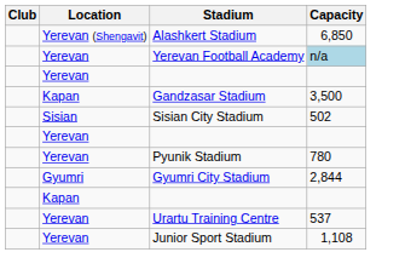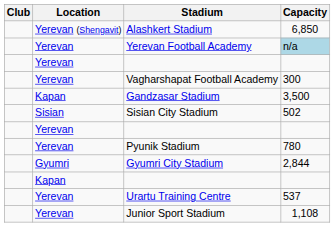+ row: Yerevan | Vagharshapat Football Academy | 300
